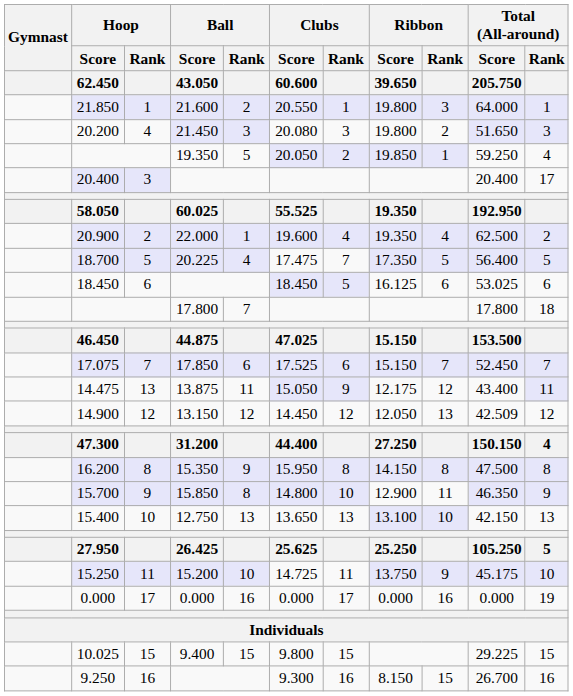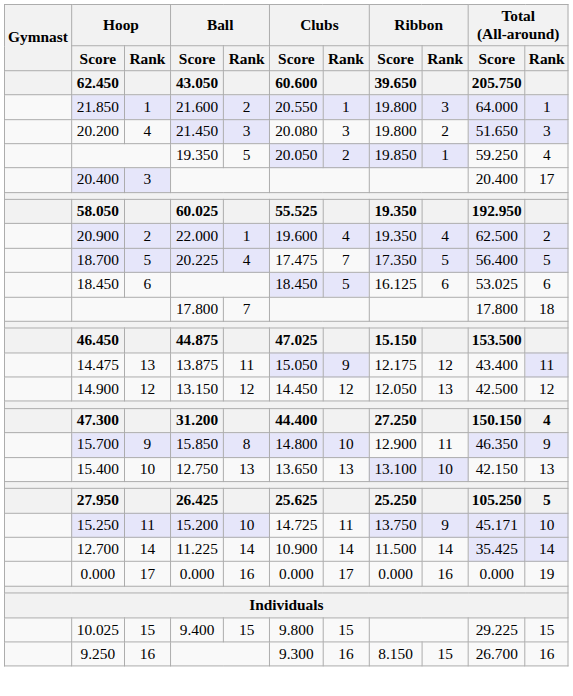- row: 17.075 | 7 | 17.850 | 6 | 17.525 | 6 | 15.150 | 7 | 52.450 | 7
14.900 | Total (All-around) / Score / 205.750: 42.509 -> 42.500
- row: 16.200 | 8 | 15.350 | 9 | 15.950 | 8 | 14.150 | 8 | 47.500 | 8
15.250 | Total (All-around) / Score / 205.750: 45.175 -> 45.171
+ row: 12.700 | 14 | 11.225 | 14 | 10.900 | 14 | 11.500 | 14 | 35.425 | 14
